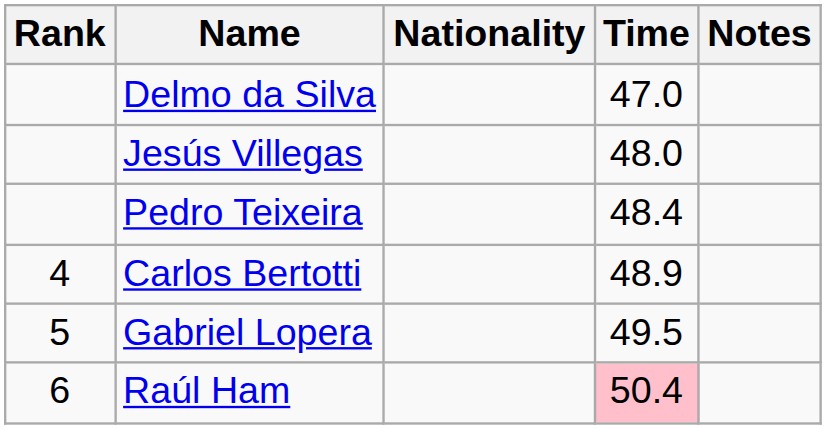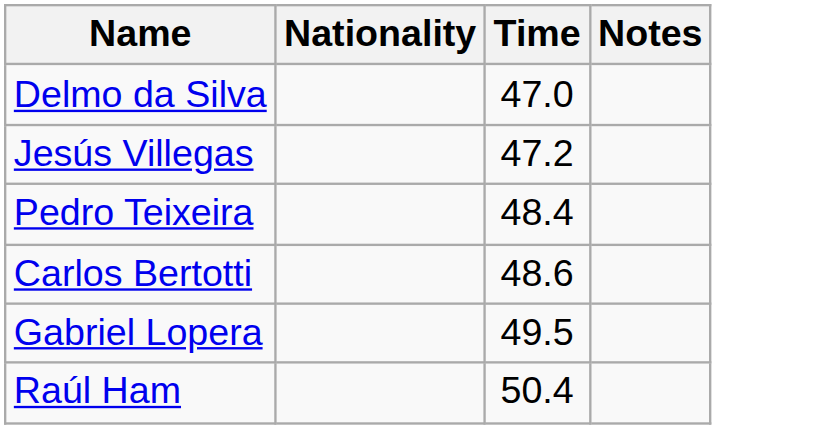- column: Rank | 4 | 5 | 6
Jesús Villegas | Time: 48.0 -> 47.2
Carlos Bertotti | Time: 48.9 -> 48.6
Raúl Ham | Time: pink background -> no background
